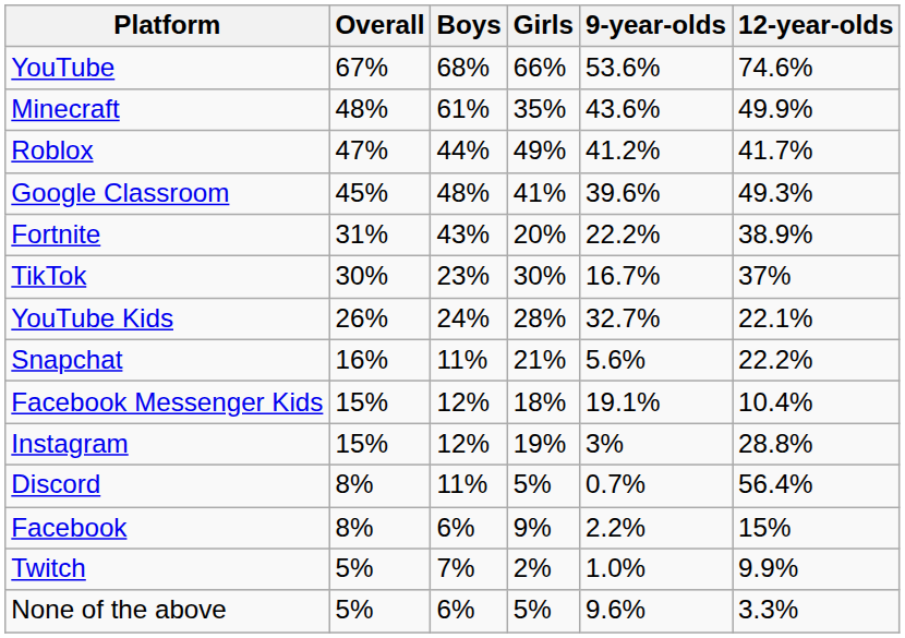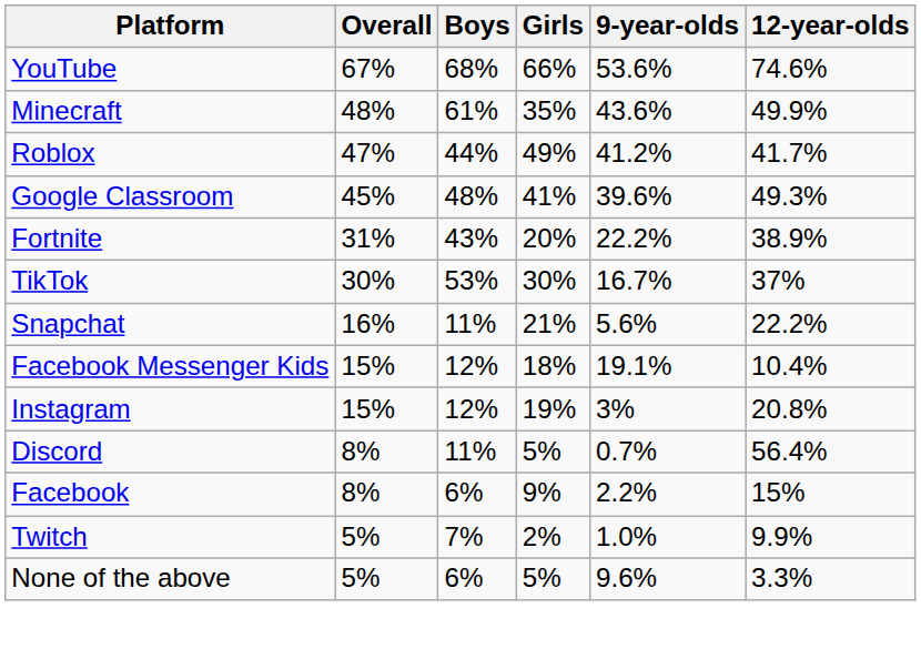TikTok | Boys: 23% -> 53%
- row: YouTube Kids | 26% | 24% | 28% | 32.7% | 22.1%
Instagram | 12-year-olds: 28.8% -> 20.8%
